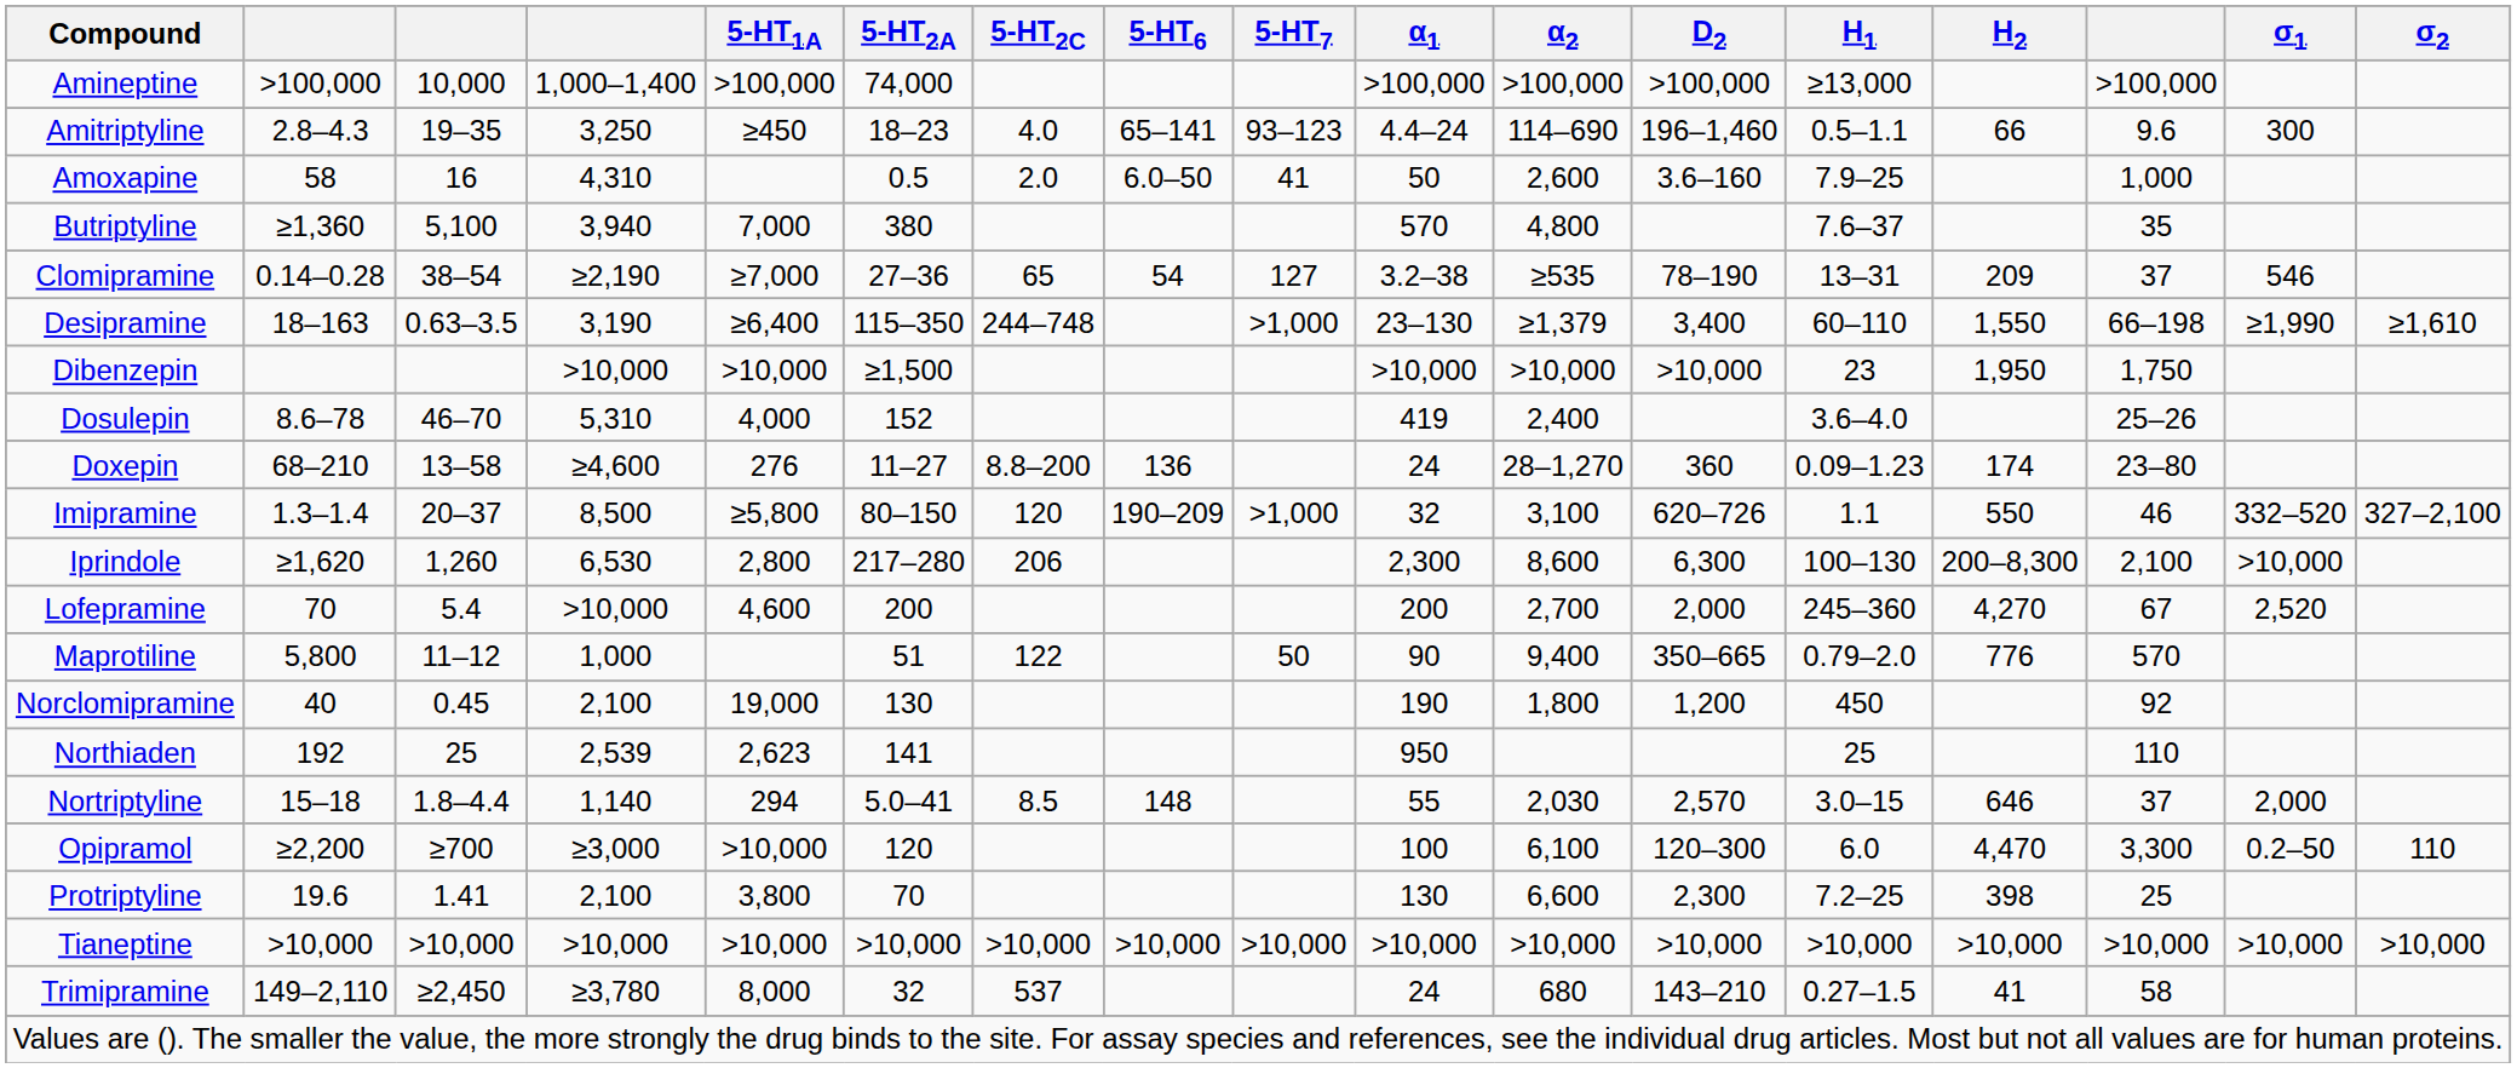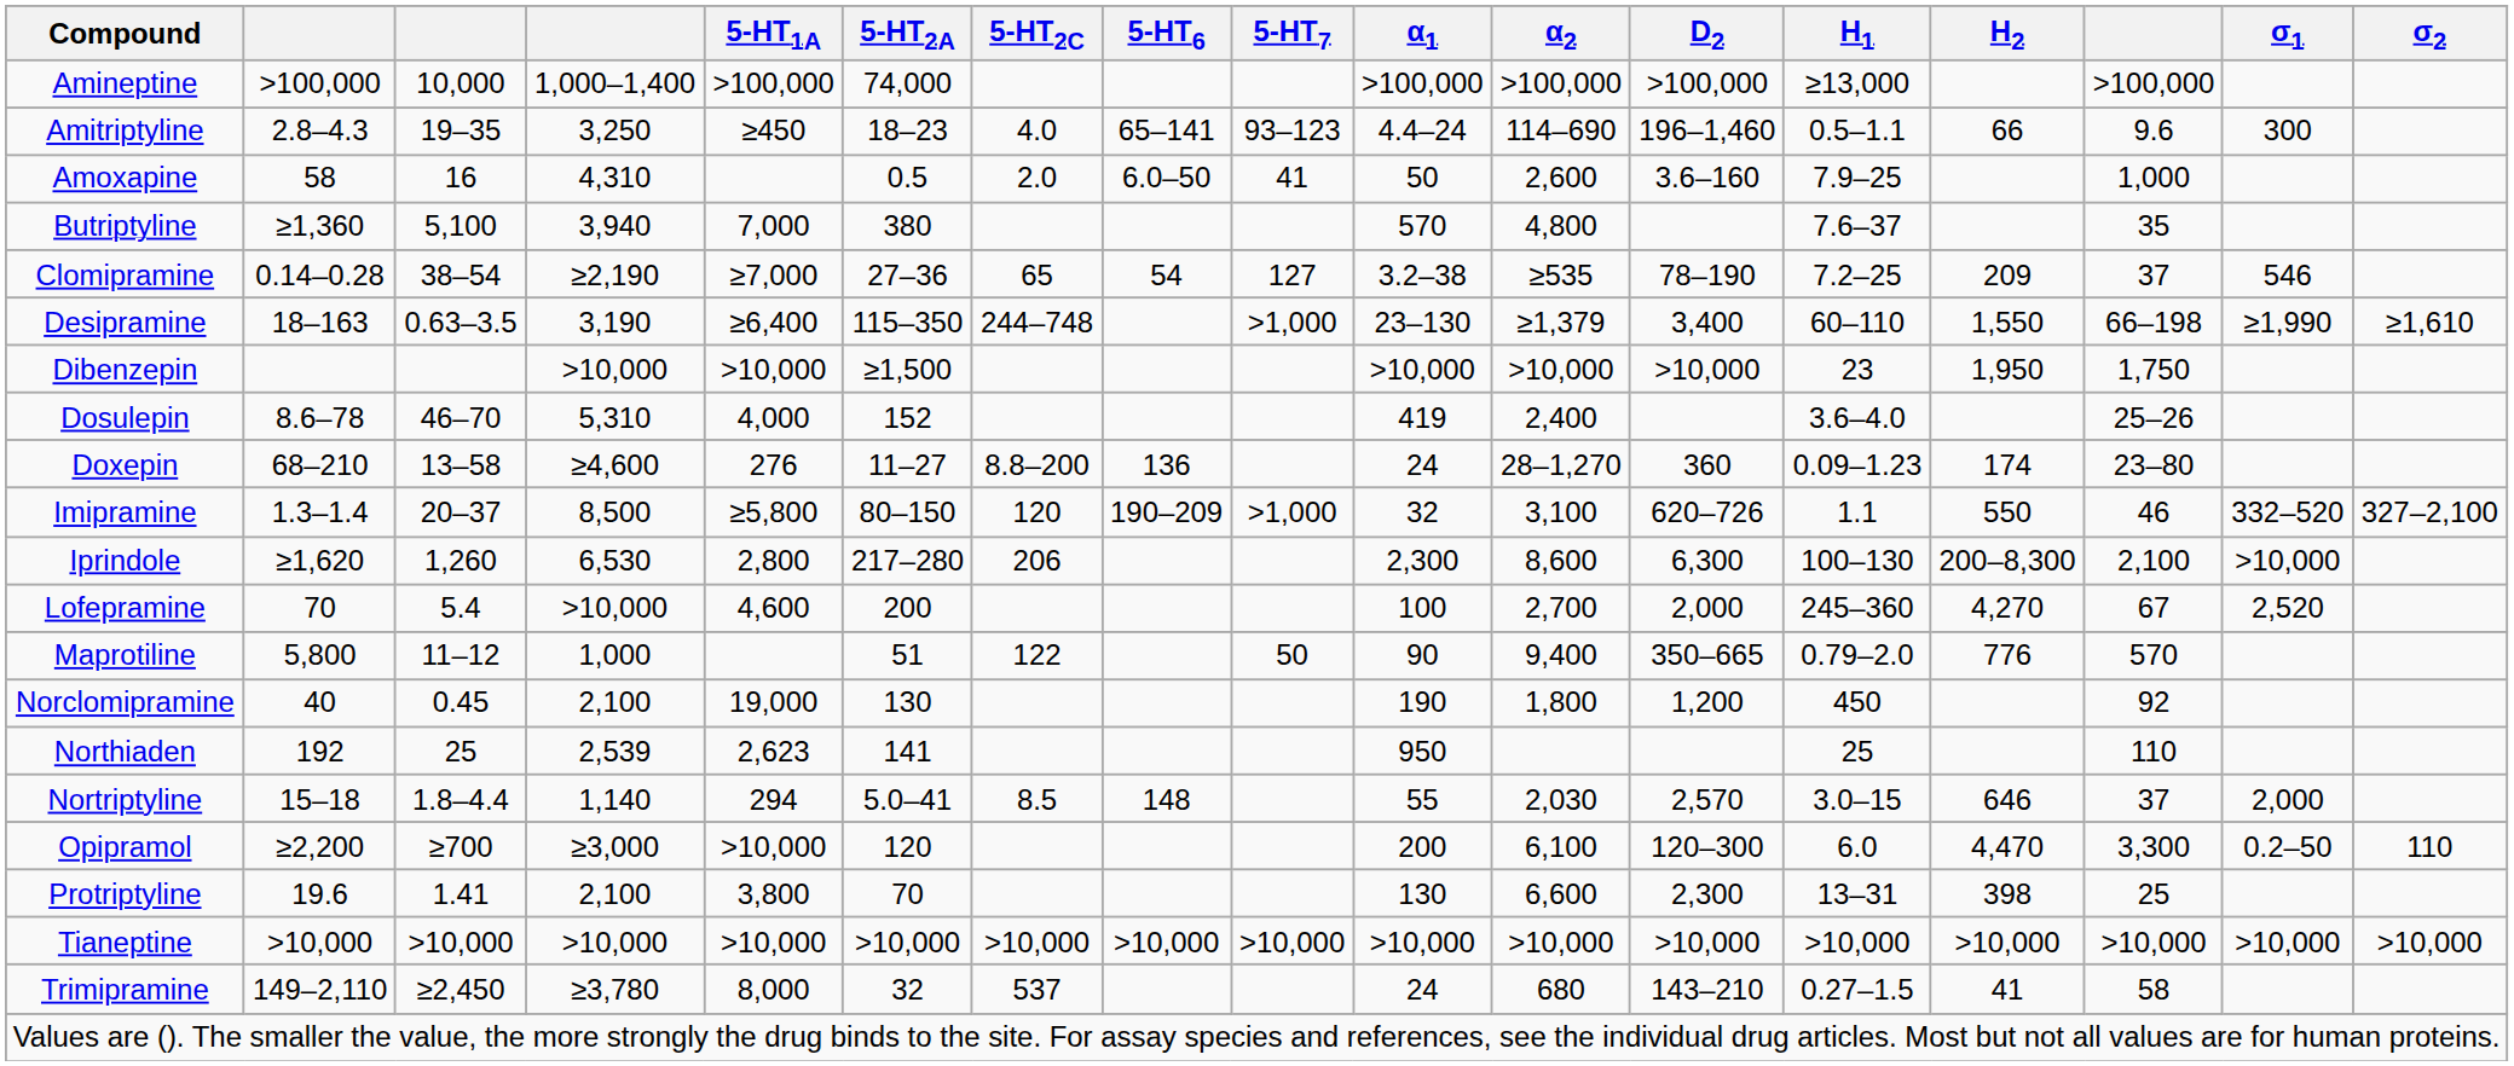Clomipramine | H1: 13–31 -> 7.2–25
Lofepramine | α1: 200 -> 100
Opipramol | α1: 100 -> 200
Protriptyline | H1: 7.2–25 -> 13–31
